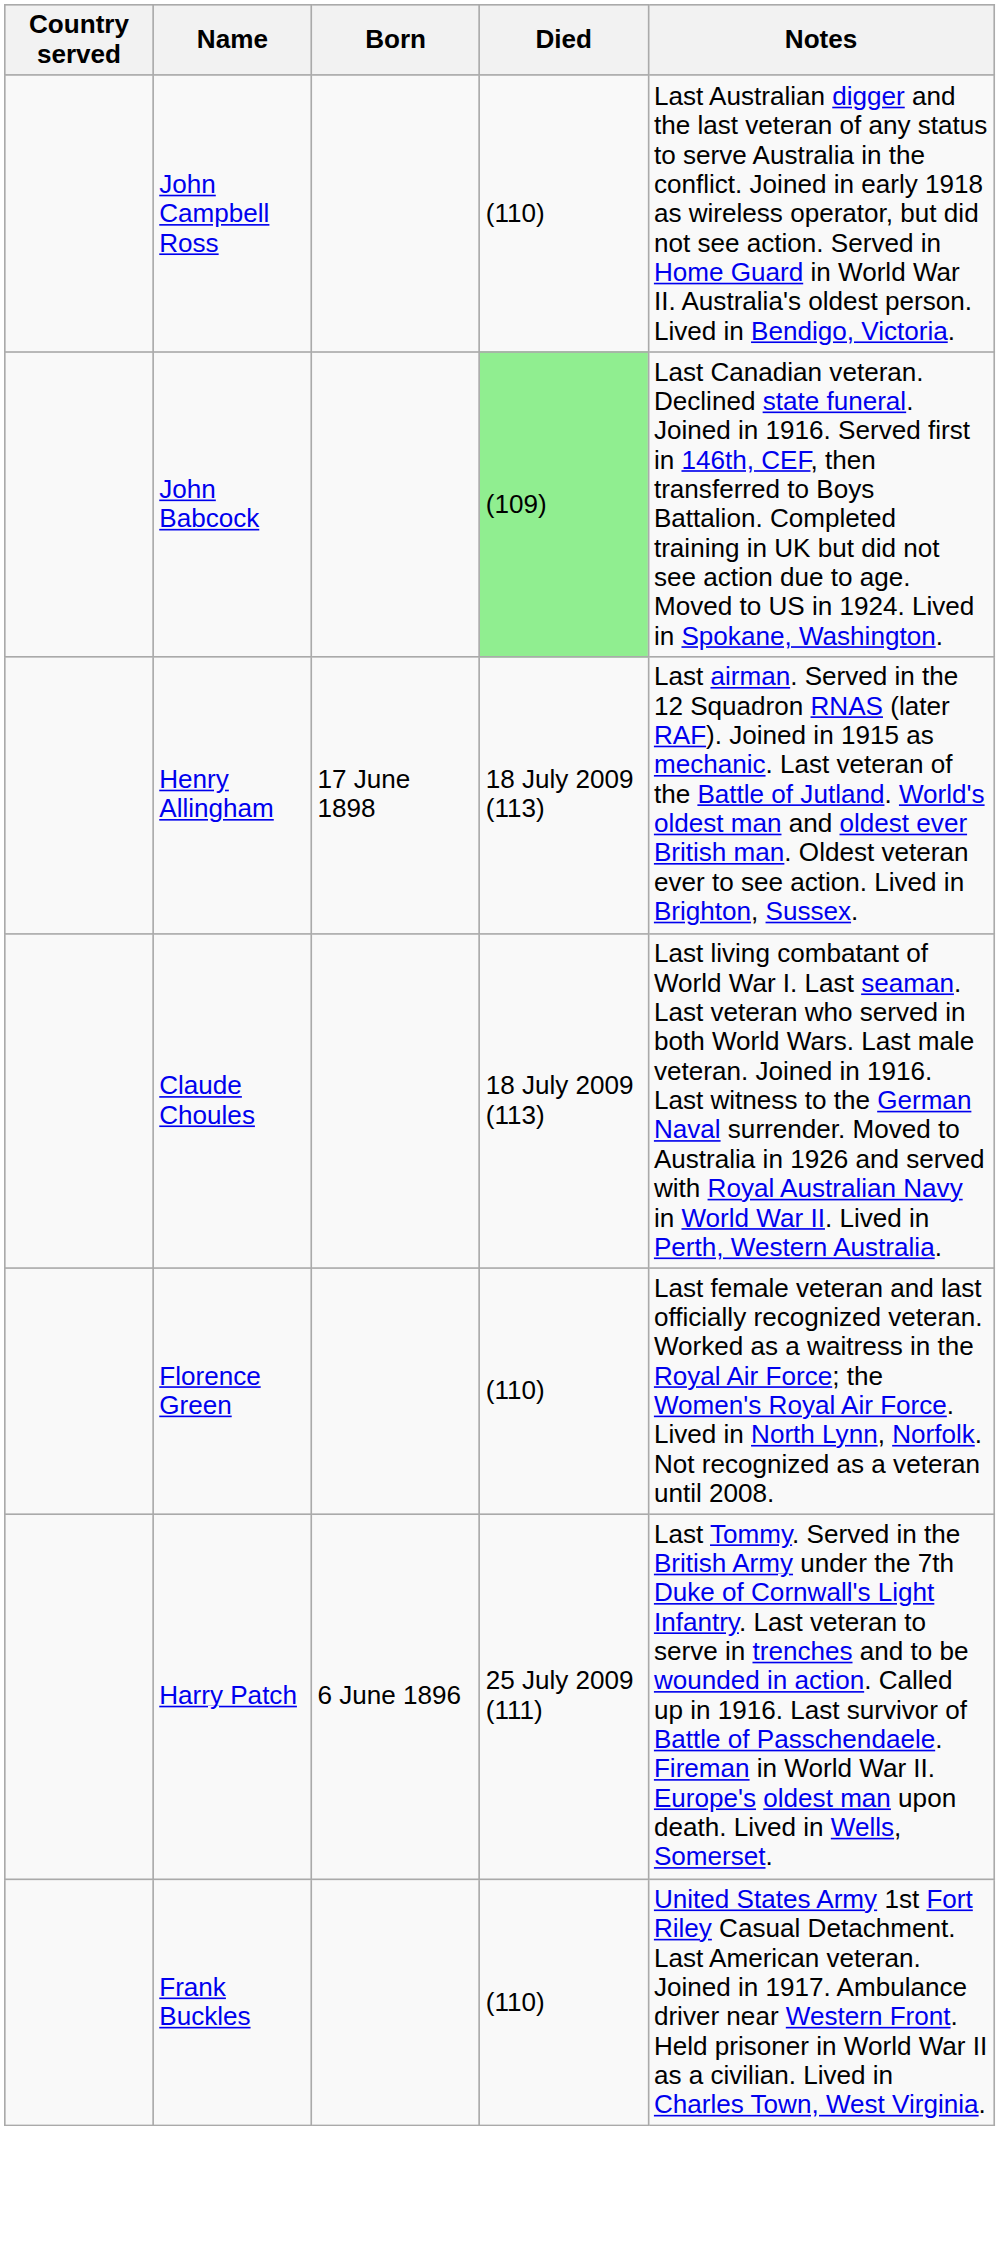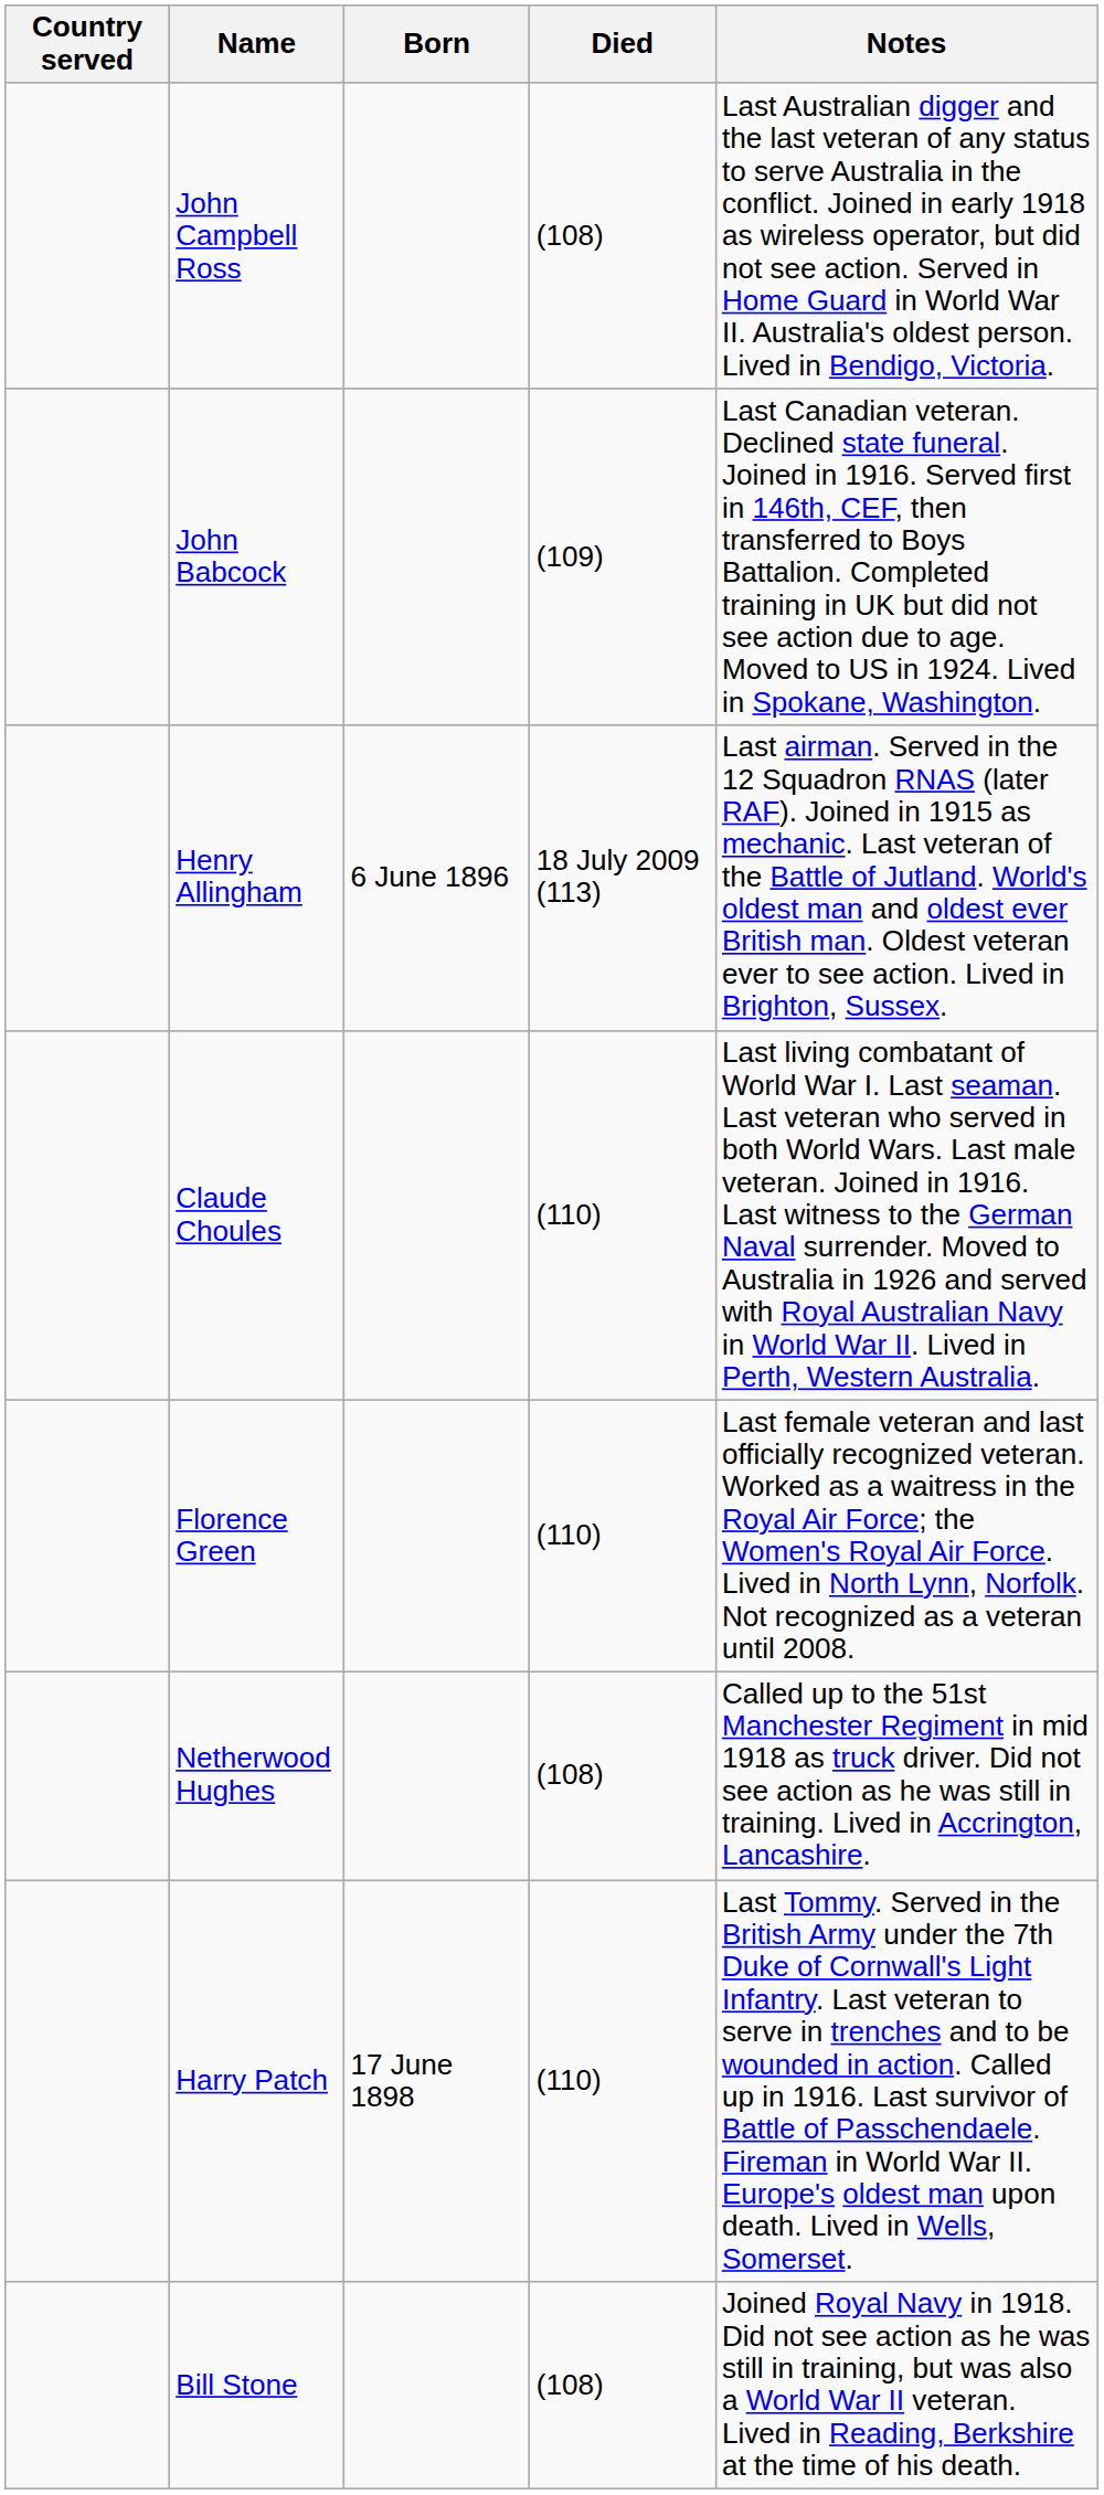John Campbell Ross | Died: (110) -> (108)
John Babcock | Died: lightgreen background -> no background
Henry Allingham | Born: 17 June 1898 -> 6 June 1896
Claude Choules | Died: 18 July 2009 (113) -> (110)
+ row: Netherwood Hughes | (108) | Called up to the 51st Manchester Regiment in mid 1918 as truck driver. Did not see action as he was still in training. Lived in Accrington, Lancashire.
Harry Patch | Born: 6 June 1896 -> 17 June 1898
Harry Patch | Died: 25 July 2009 (111) -> (110)
+ row: Bill Stone | (108) | Joined Royal Navy in 1918. Did not see action as he was still in training, but was also a World War II veteran. Lived in Reading, Berkshire at the time of his death.
- row: Frank Buckles | (110) | United States Army 1st Fort Riley Casual Detachment. Last American veteran. Joined in 1917. Ambulance driver near Western Front. Held prisoner in World War II as a civilian. Lived in Charles Town, West Virginia.
